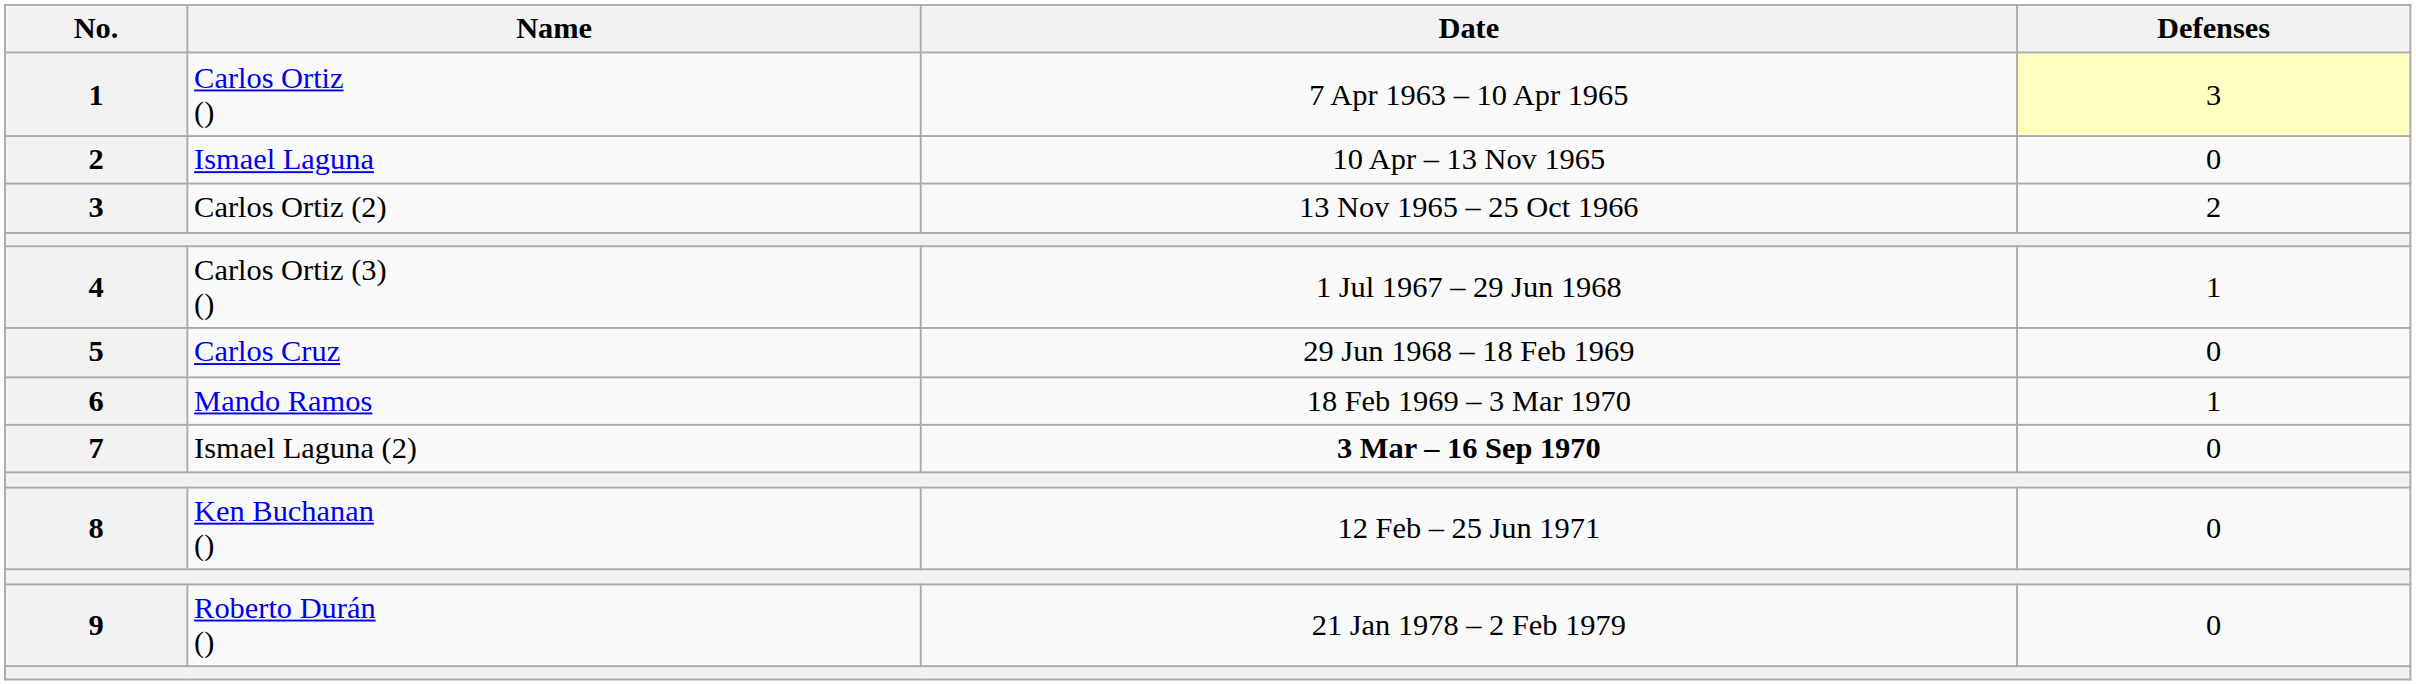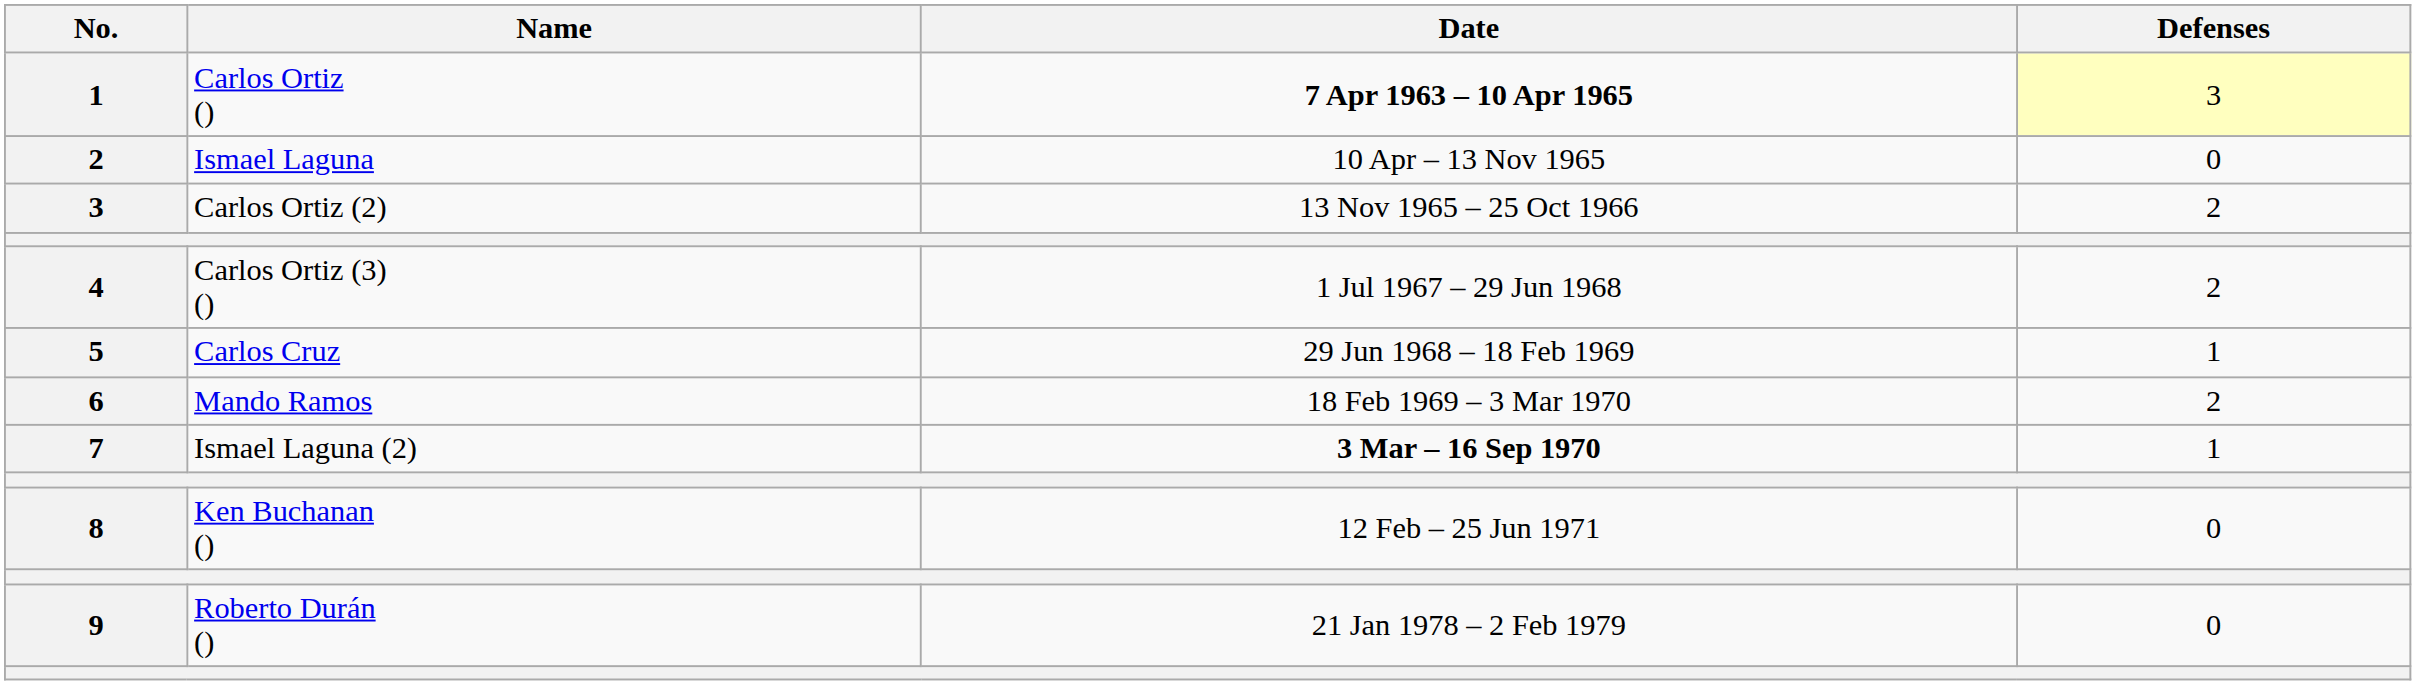Carlos Ortiz () | Date: normal -> bold
Carlos Ortiz (3) () | Defenses: 1 -> 2
Carlos Cruz | Defenses: 0 -> 1
Mando Ramos | Defenses: 1 -> 2
Ismael Laguna (2) | Defenses: 0 -> 1
